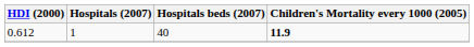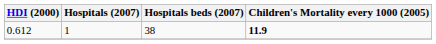0.612 | Hospitals beds (2007): 40 -> 38
